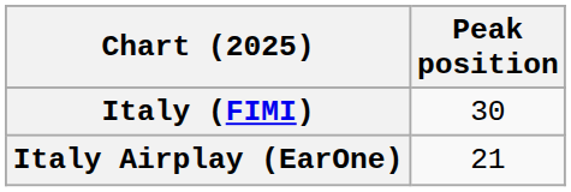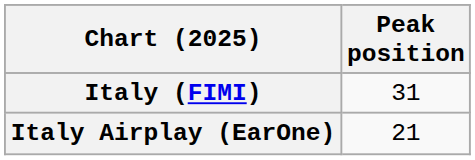Italy (FIMI) | Peak position: 30 -> 31
